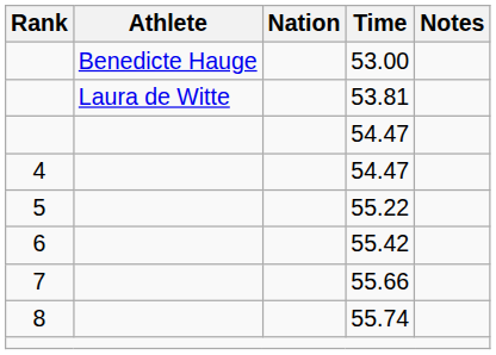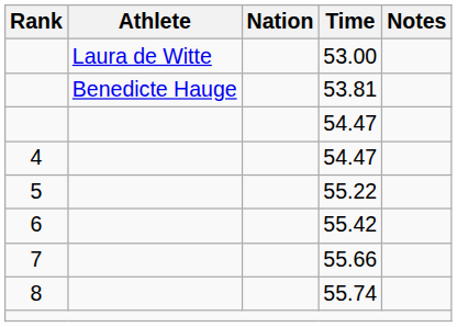53.00 | Athlete: Benedicte Hauge -> Laura de Witte
53.81 | Athlete: Laura de Witte -> Benedicte Hauge
